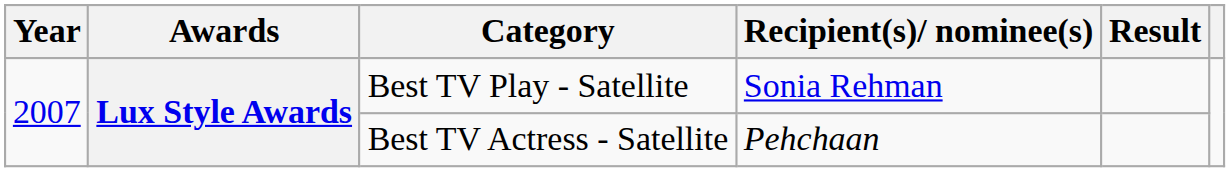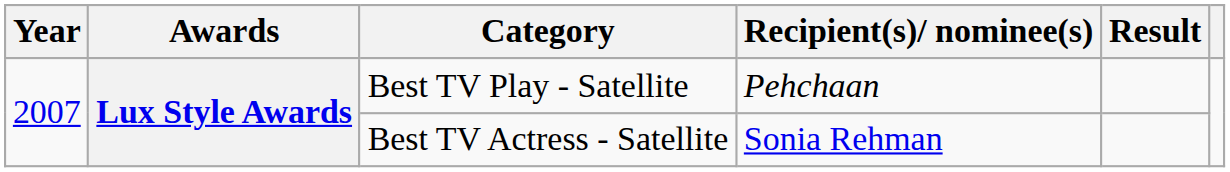Best TV Play - Satellite | Recipient(s)/ nominee(s): Sonia Rehman -> Pehchaan
Best TV Actress - Satellite | Recipient(s)/ nominee(s): Pehchaan -> Sonia Rehman
